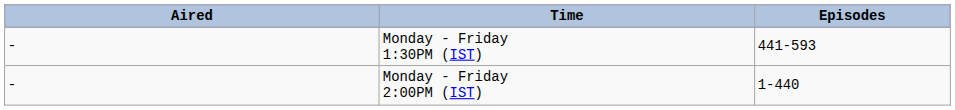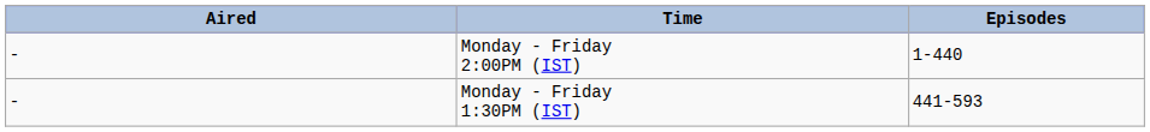rows swapped: Monday - Friday 2:00PM (IST) <-> Monday - Friday 1:30PM (IST)
